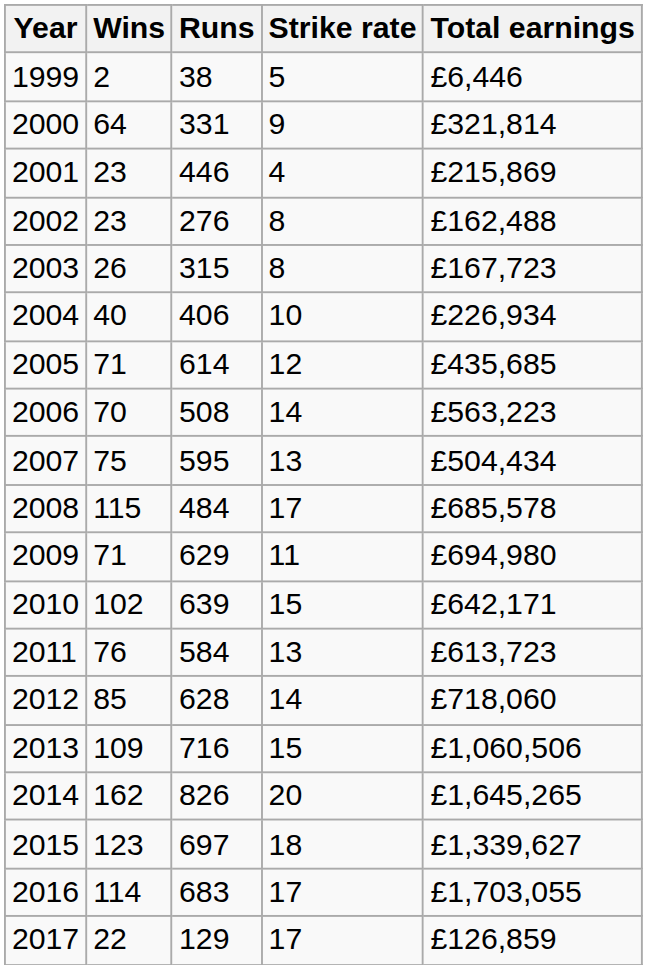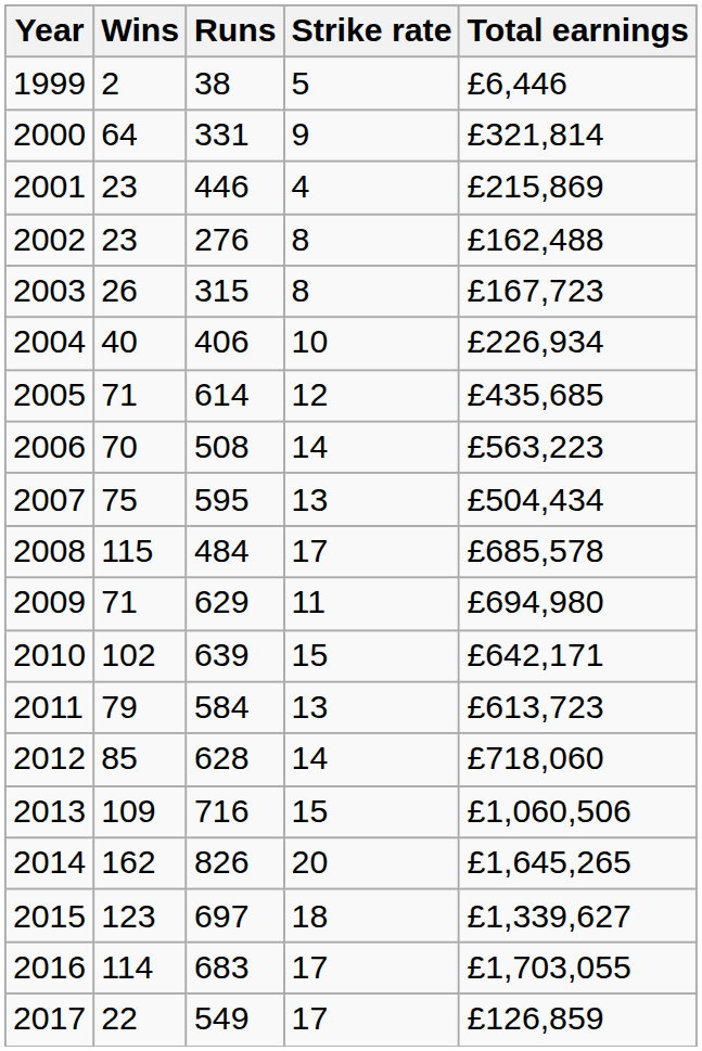2011 | Wins: 76 -> 79
2017 | Runs: 129 -> 549
